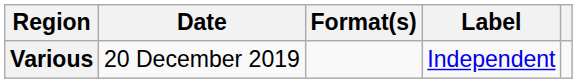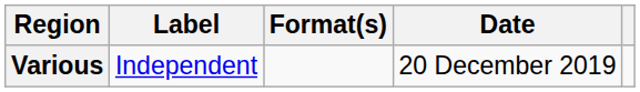columns swapped: Date <-> Label
